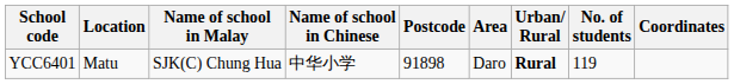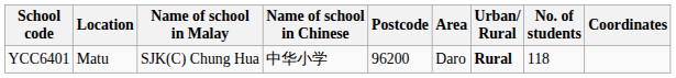YCC6401 | Postcode: 91898 -> 96200
YCC6401 | No. of students: 119 -> 118
